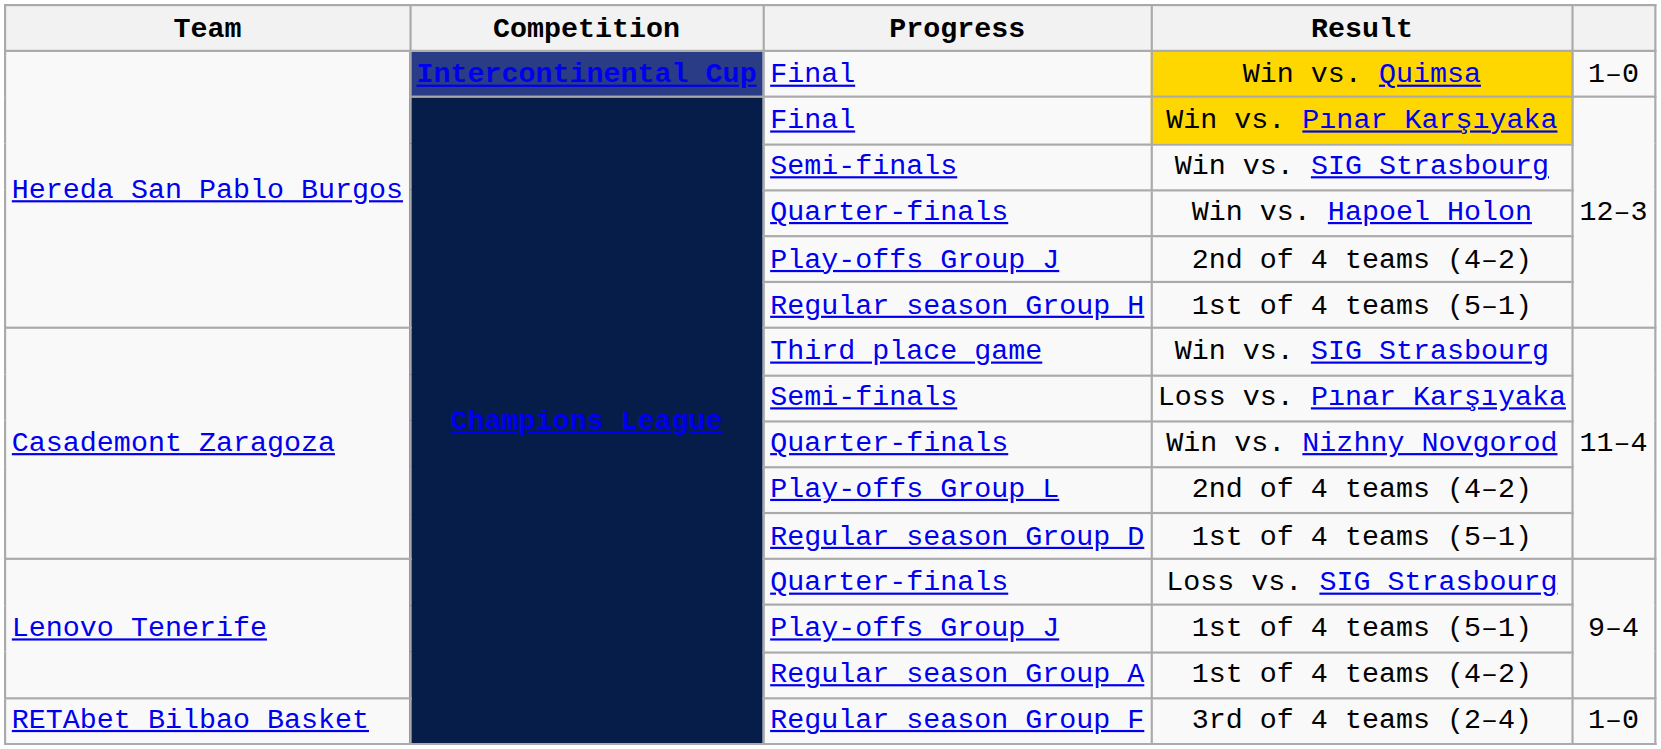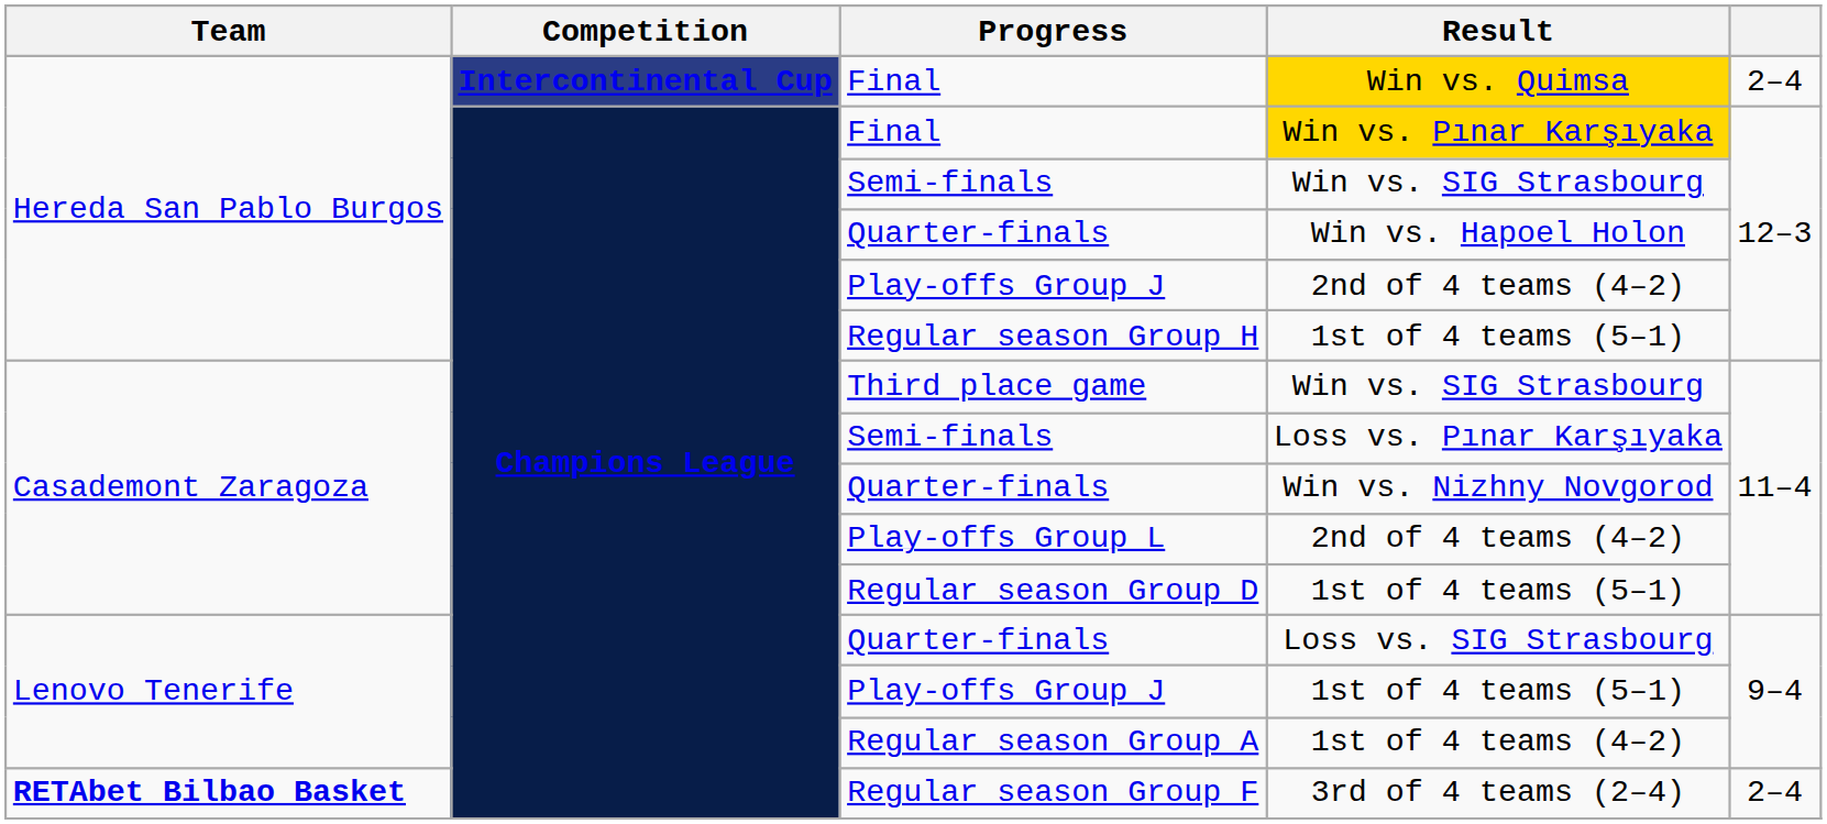Win vs. Quimsa | column 5: 1–0 -> 2–4
3rd of 4 teams (2–4) | Team: normal -> bold
3rd of 4 teams (2–4) | column 5: 1–0 -> 2–4
